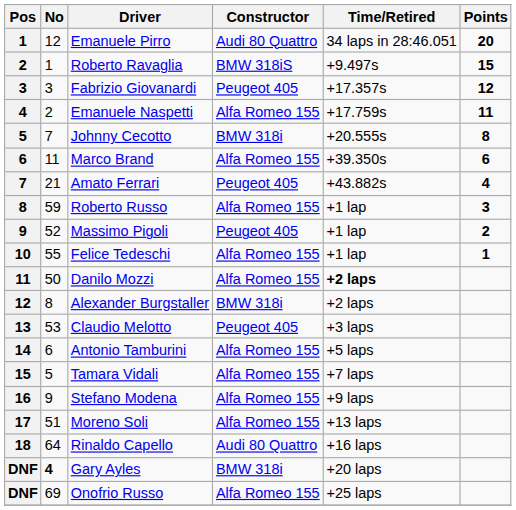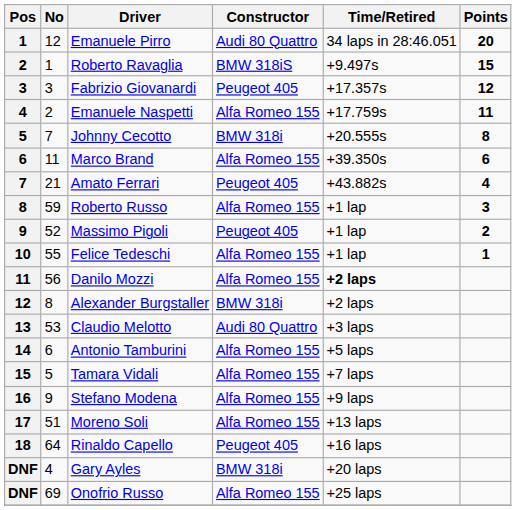Danilo Mozzi | No: 50 -> 56
Claudio Melotto | Constructor: Peugeot 405 -> Audi 80 Quattro
Rinaldo Capello | Constructor: Audi 80 Quattro -> Peugeot 405
Gary Ayles | No: bold -> normal
